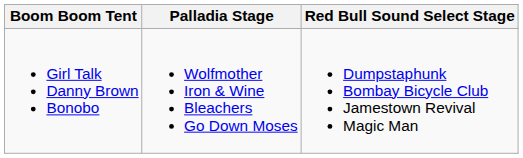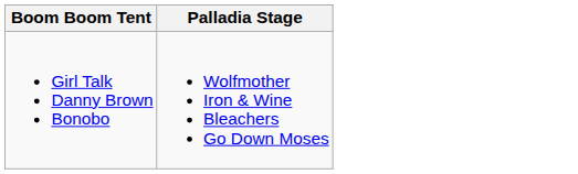- column: Red Bull Sound Select Stage | Dumpstaphunk Bombay Bicycle Club Jamestown Revival Magic Man
